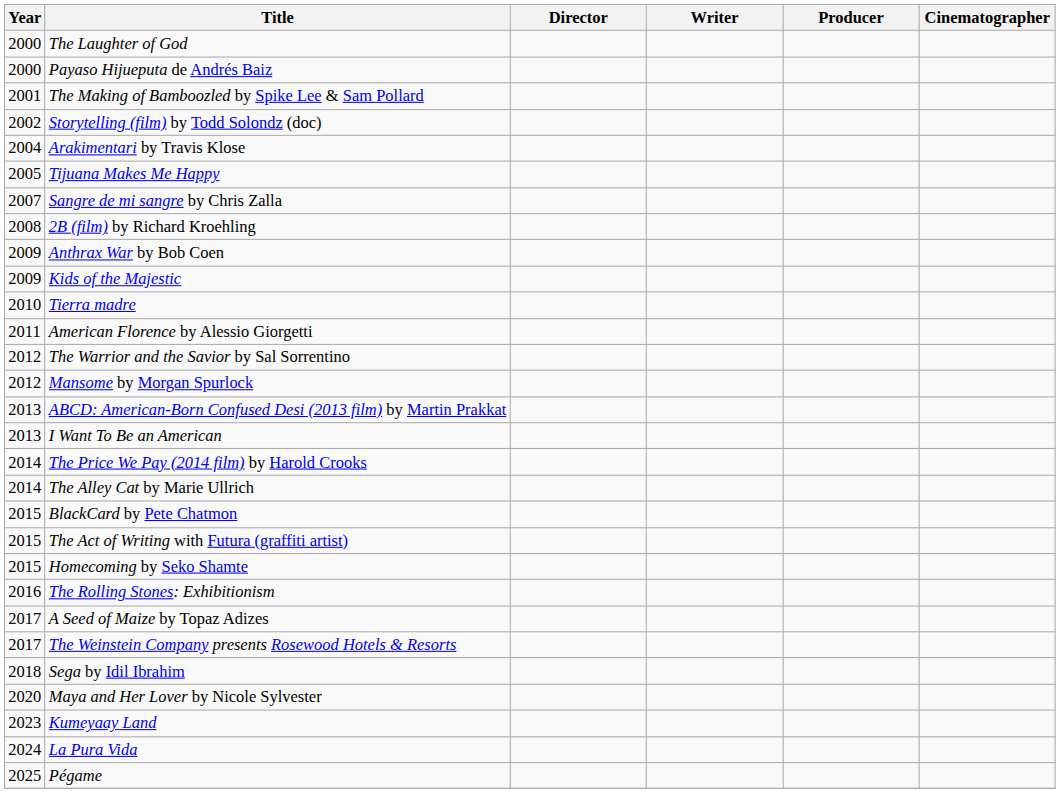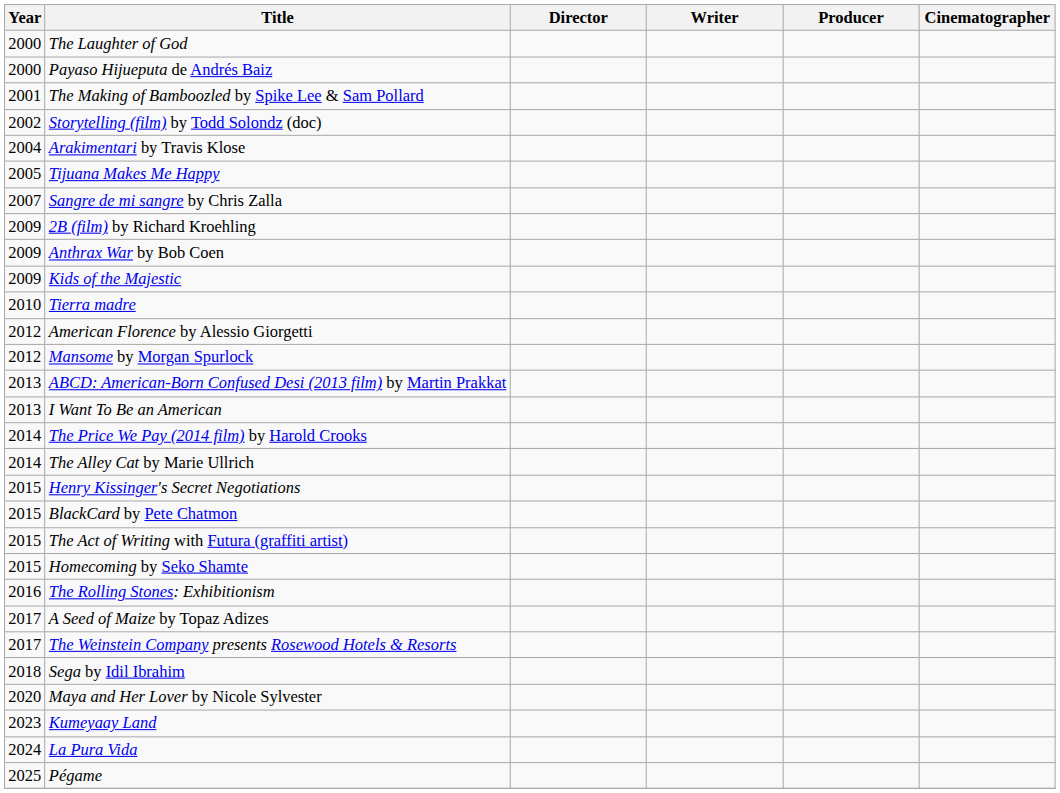2B (film) by Richard Kroehling | Year: 2008 -> 2009
American Florence by Alessio Giorgetti | Year: 2011 -> 2012
- row: 2012 | The Warrior and the Savior by Sal Sorrentino
+ row: 2015 | Henry Kissinger's Secret Negotiations
